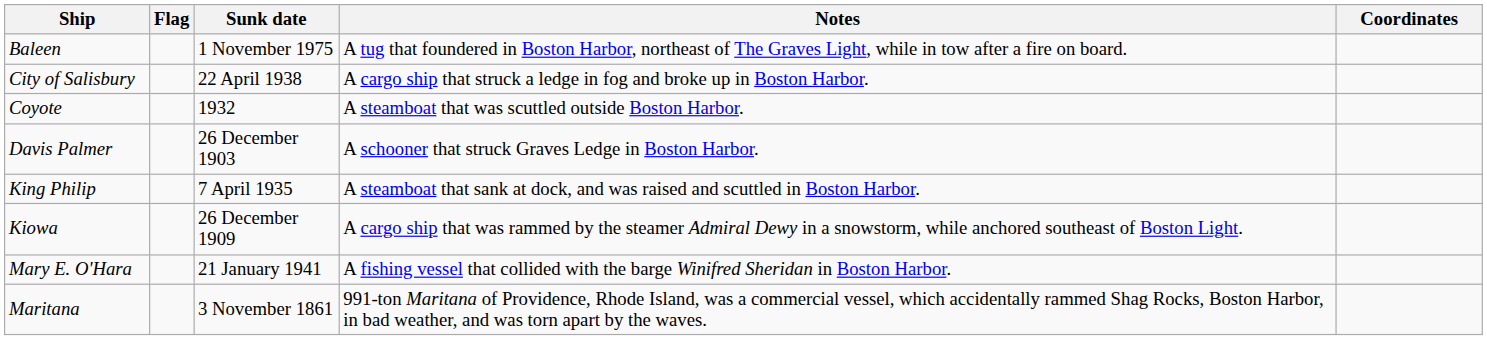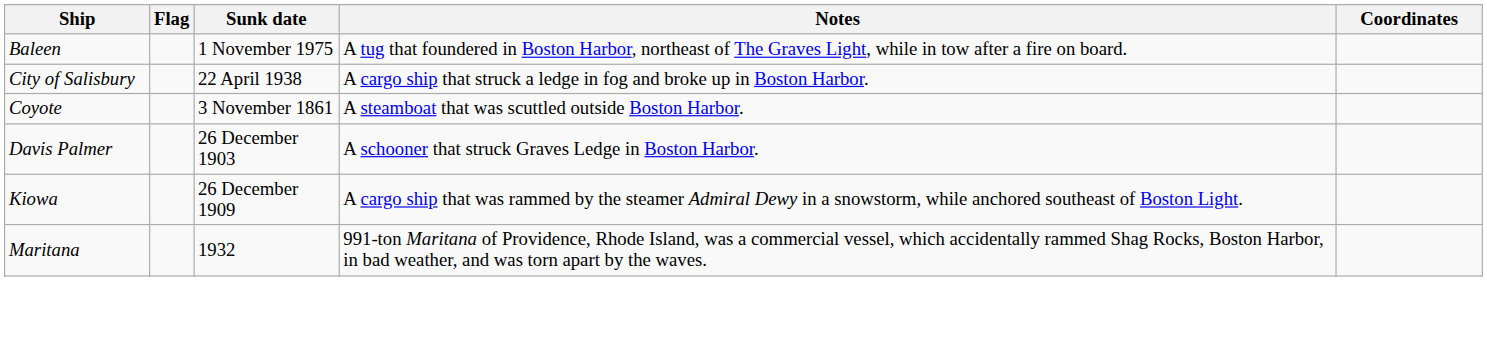Coyote | Sunk date: 1932 -> 3 November 1861
- row: King Philip | 7 April 1935 | A steamboat that sank at dock, and was raised and scuttled in Boston Harbor.
- row: Mary E. O'Hara | 21 January 1941 | A fishing vessel that collided with the barge Winifred Sheridan in Boston Harbor.
Maritana | Sunk date: 3 November 1861 -> 1932
